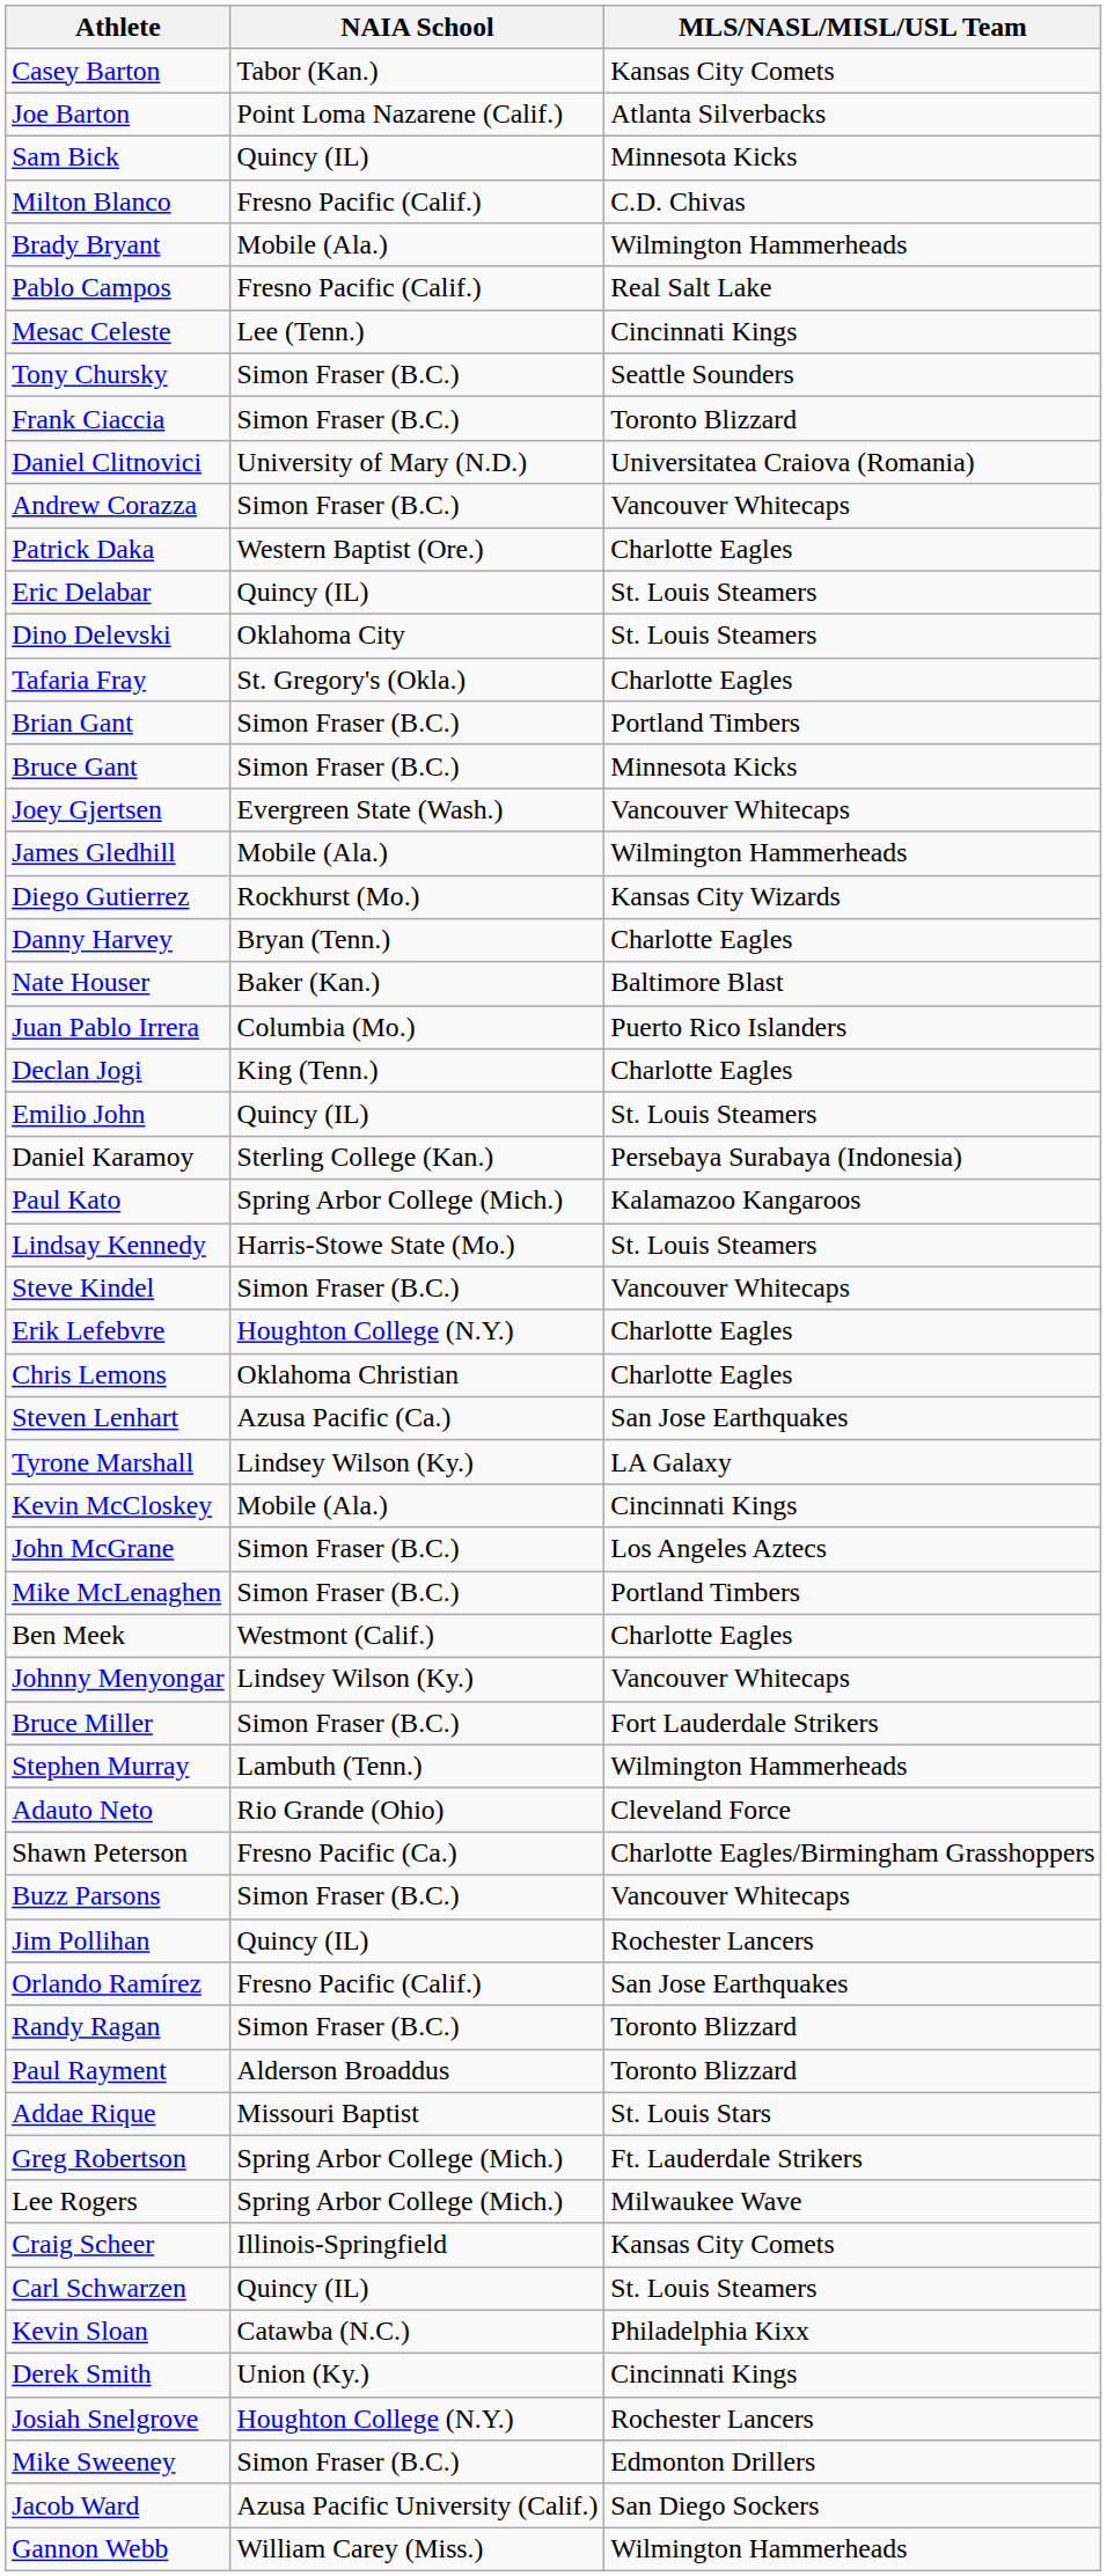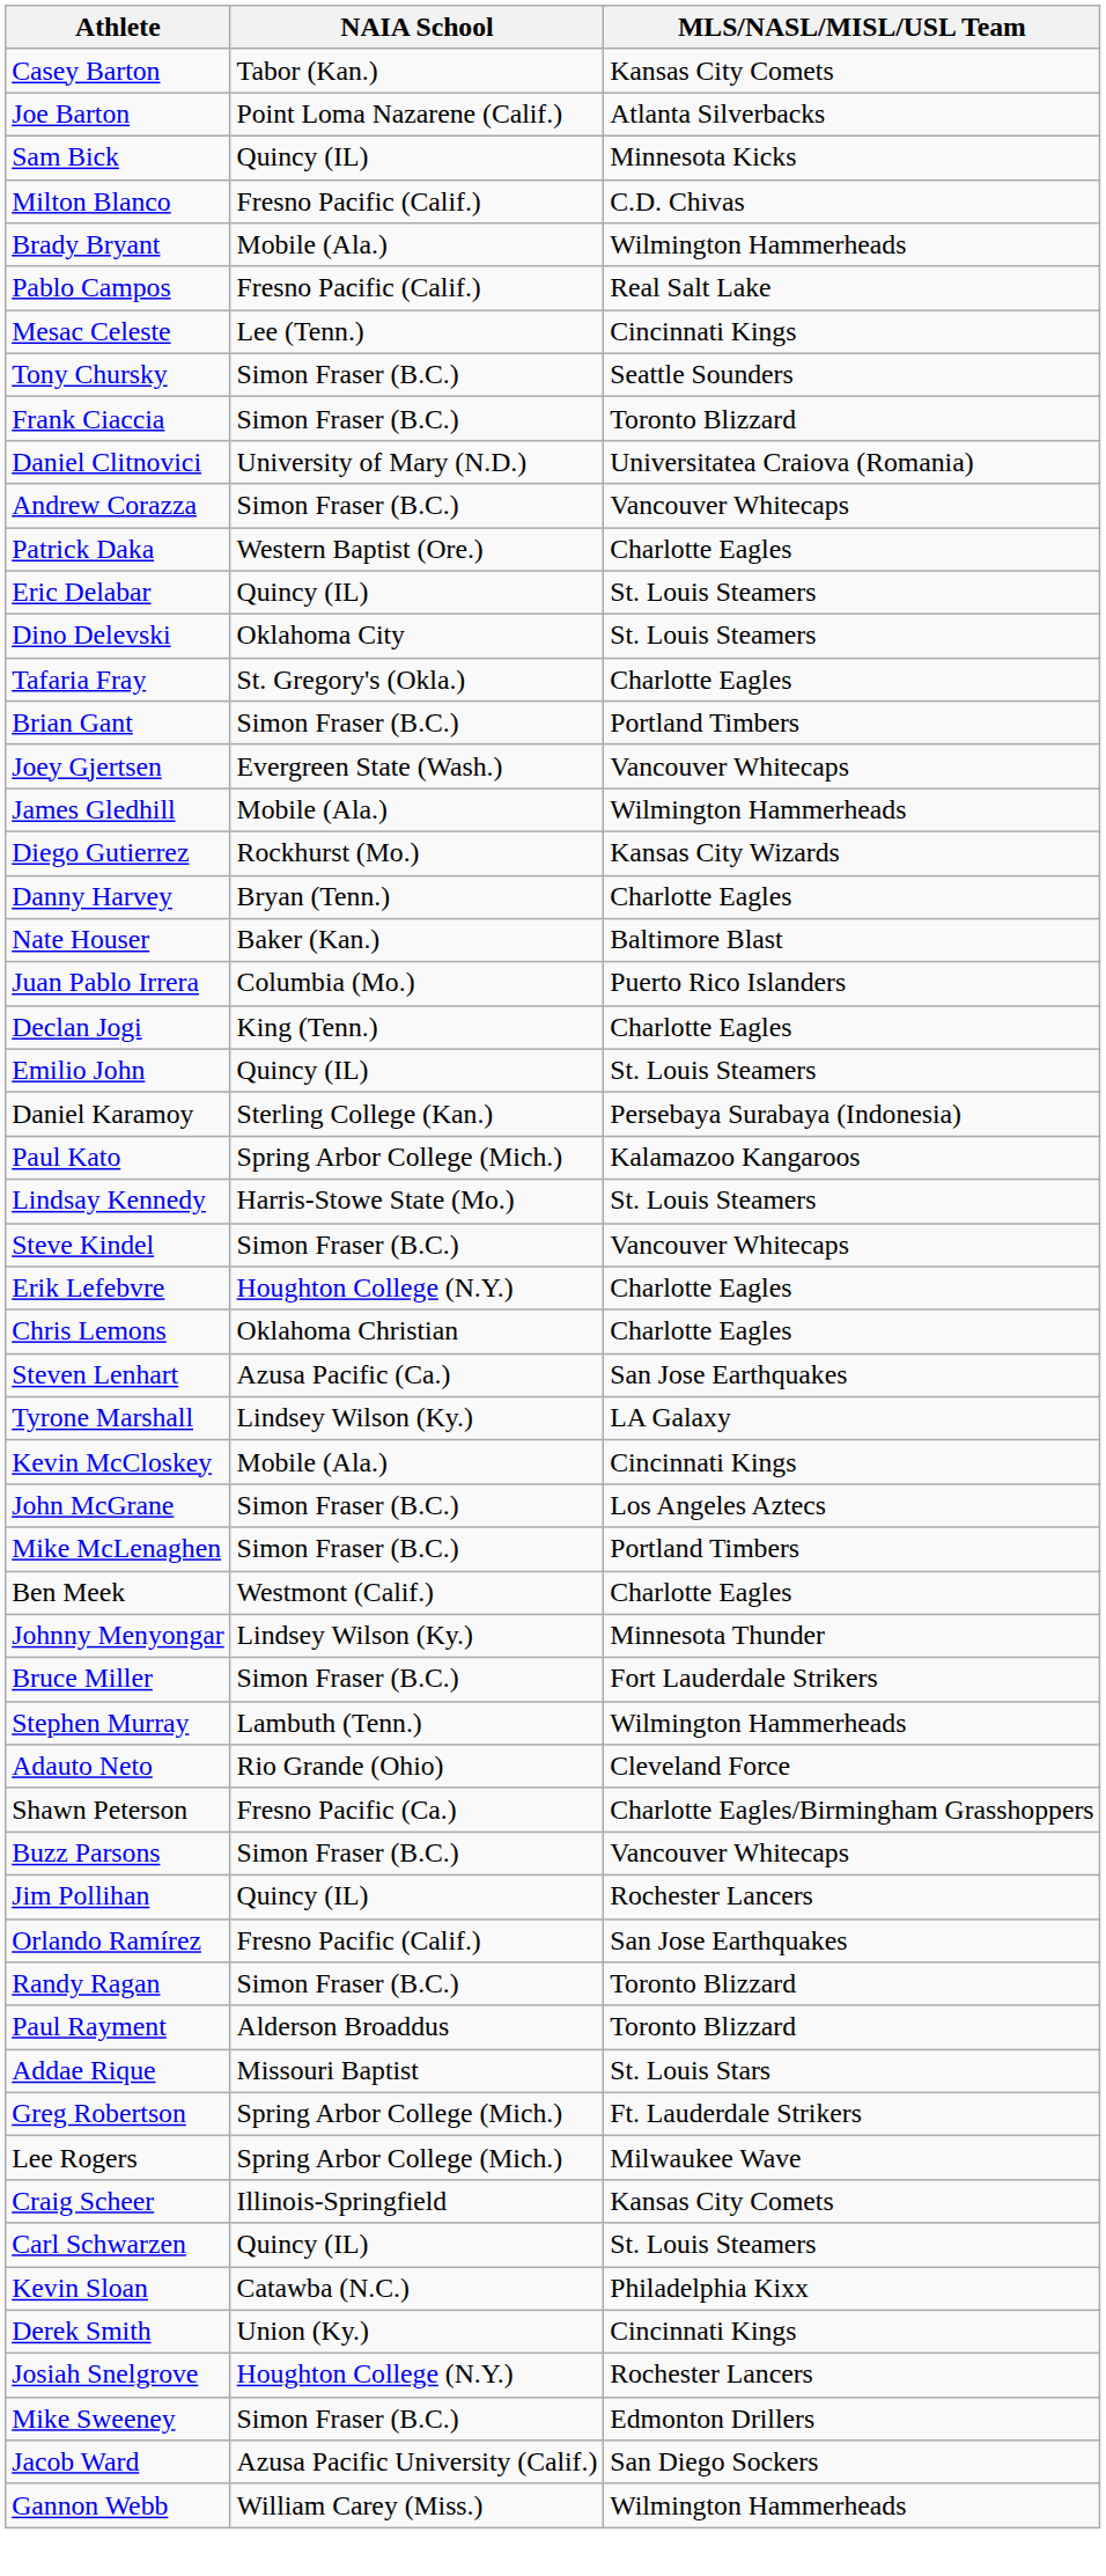- row: Bruce Gant | Simon Fraser (B.C.) | Minnesota Kicks
Johnny Menyongar | MLS/NASL/MISL/USL Team: Vancouver Whitecaps -> Minnesota Thunder
